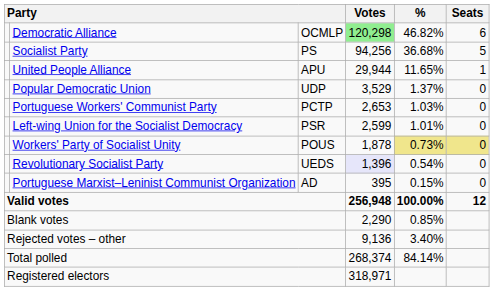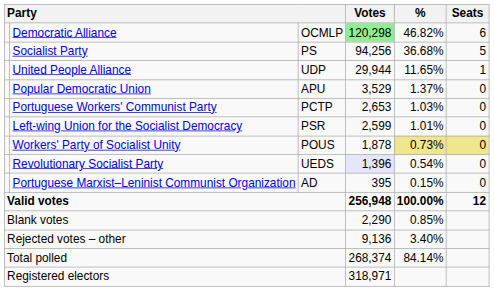United People Alliance | column 3: APU -> UDP
Popular Democratic Union | column 3: UDP -> APU
